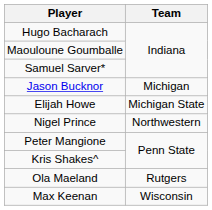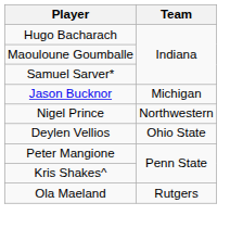- row: Elijah Howe | Michigan State
+ row: Deylen Vellios | Ohio State
- row: Max Keenan | Wisconsin
